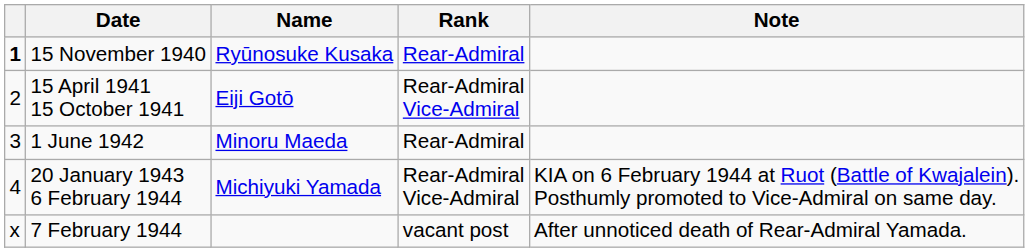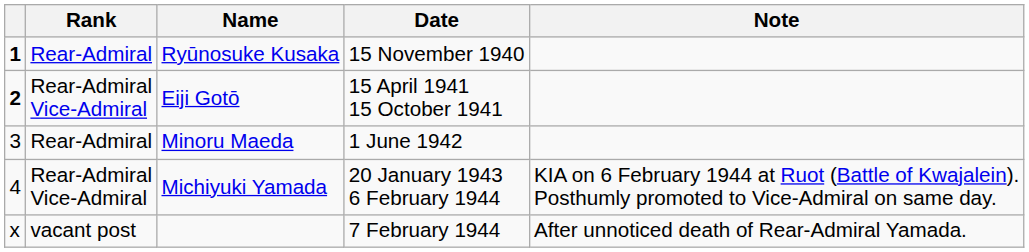columns swapped: Rank <-> Date
Eiji Gotō | column 1: normal -> bold
